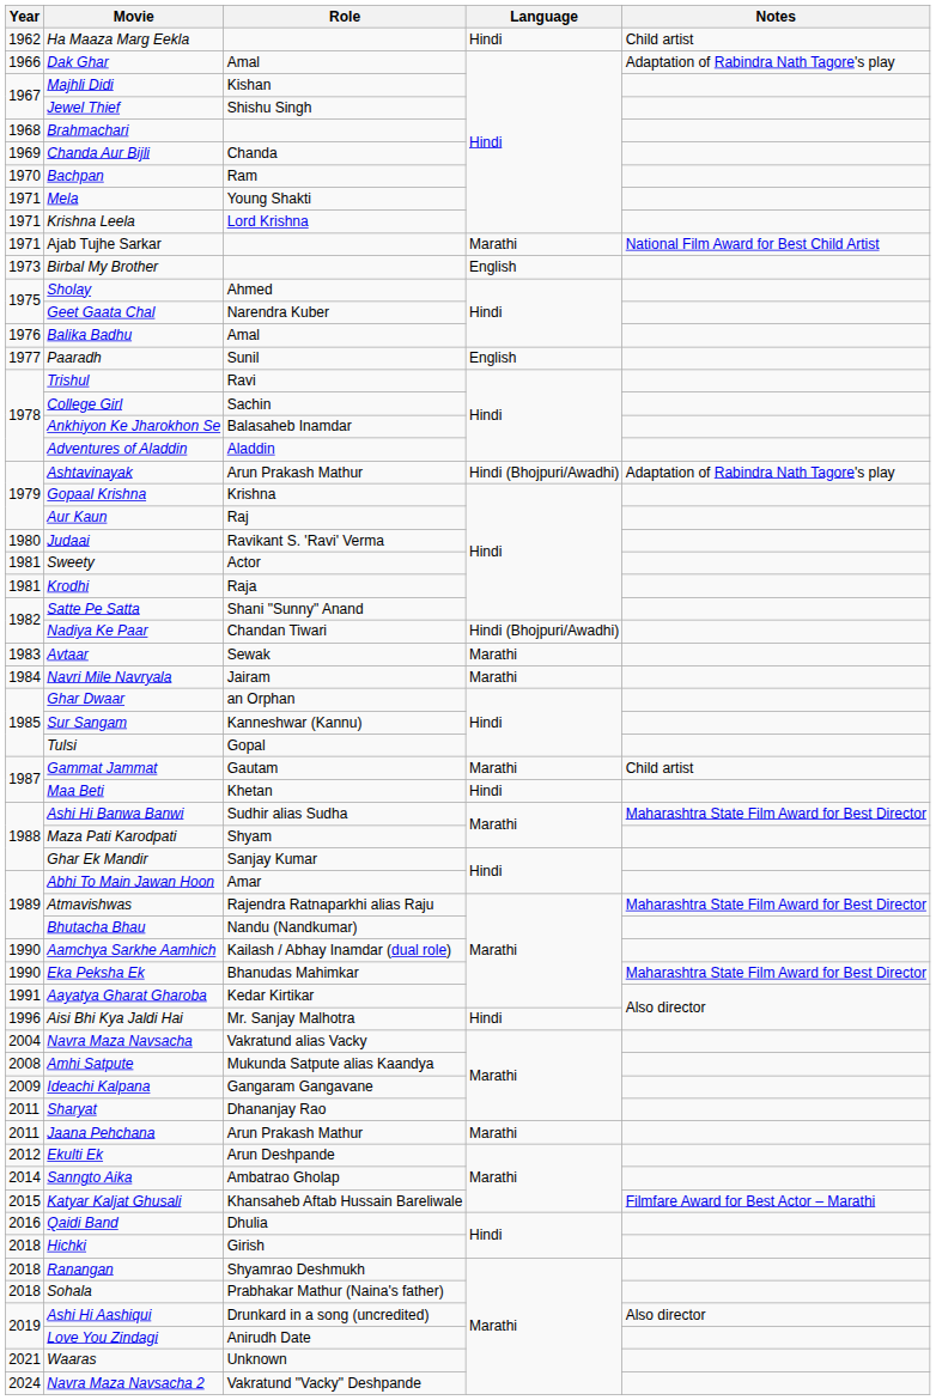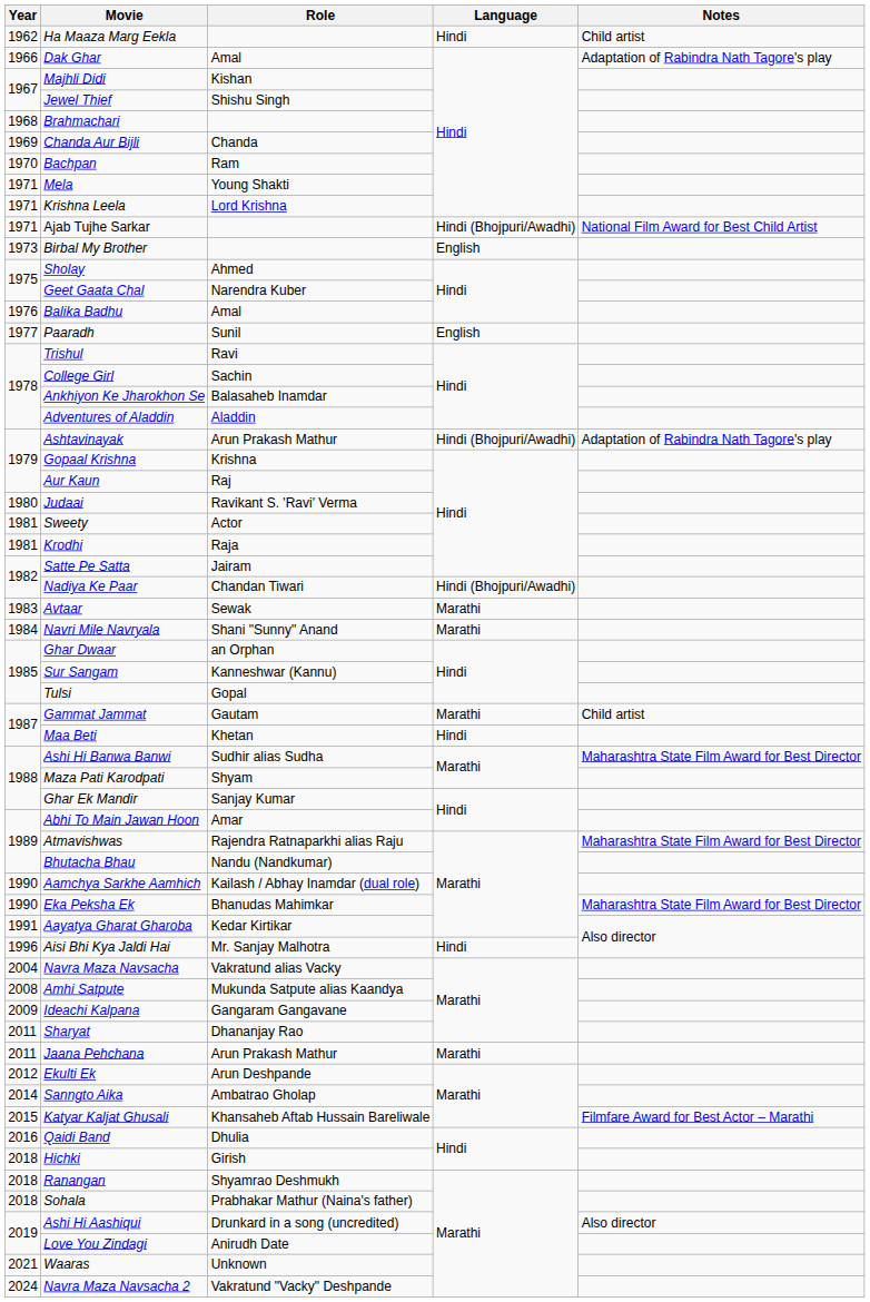Ajab Tujhe Sarkar | Language: Marathi -> Hindi (Bhojpuri/Awadhi)
Satte Pe Satta | Role: Shani "Sunny" Anand -> Jairam
Navri Mile Navryala | Role: Jairam -> Shani "Sunny" Anand
